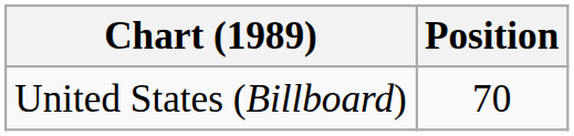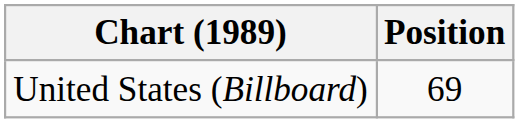United States (Billboard) | Position: 70 -> 69
